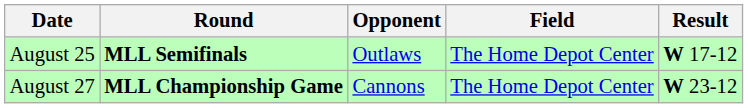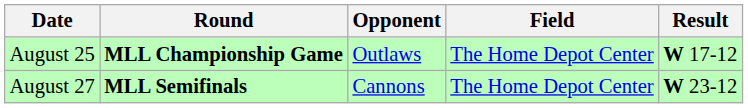August 25 | Round: MLL Semifinals -> MLL Championship Game
August 27 | Round: MLL Championship Game -> MLL Semifinals
